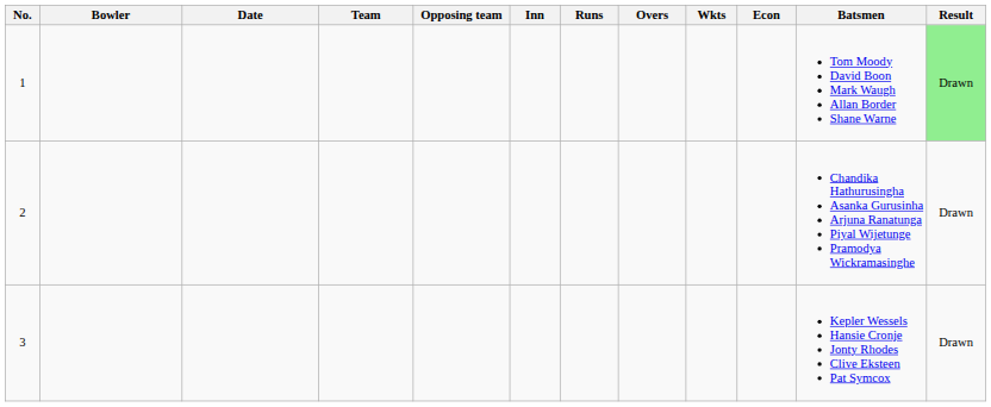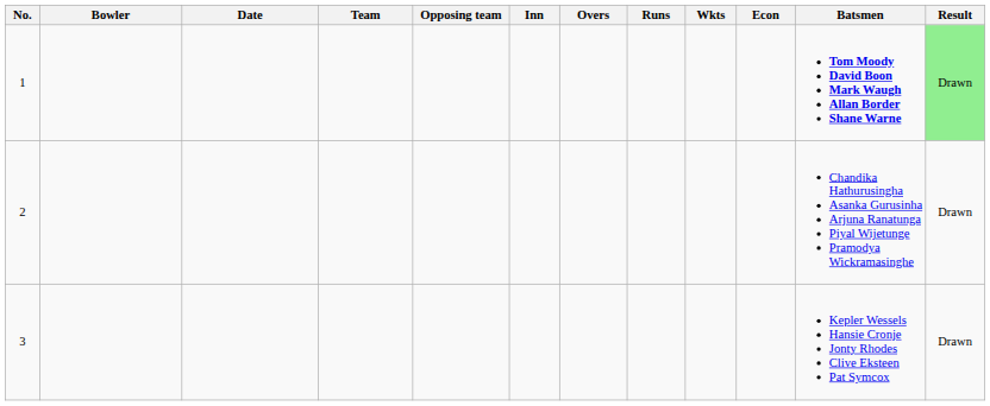columns swapped: Overs <-> Runs
1 | Batsmen: normal -> bold
